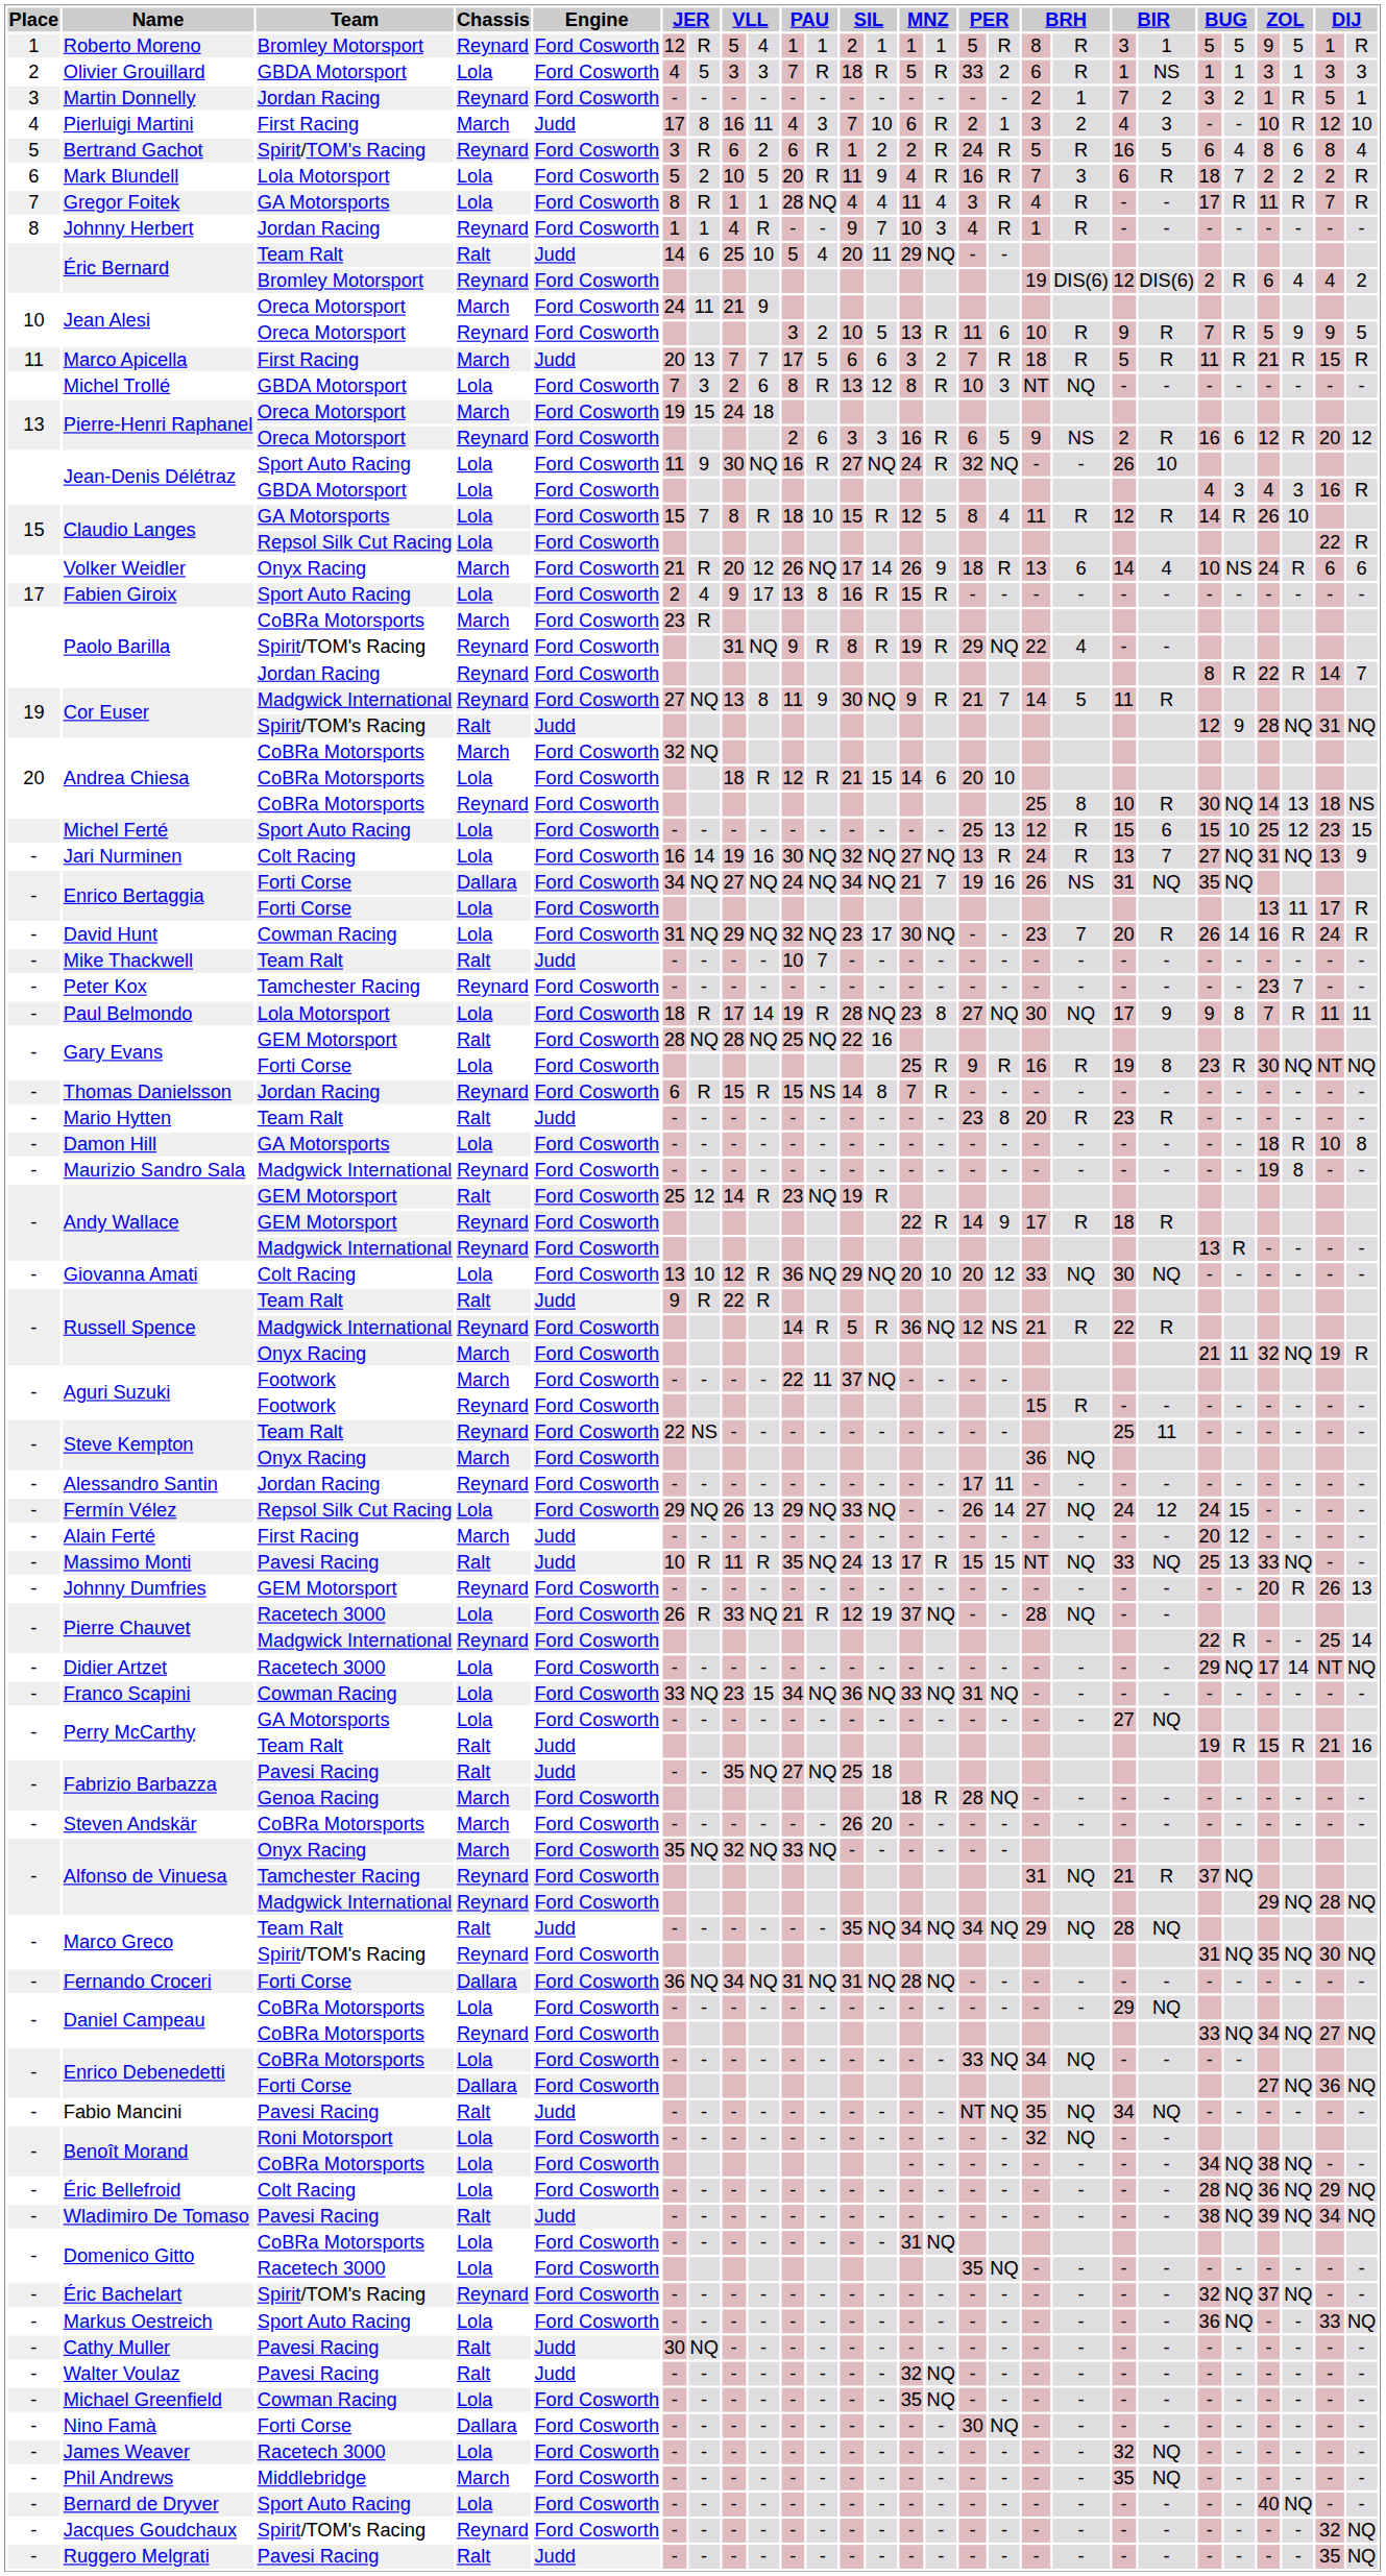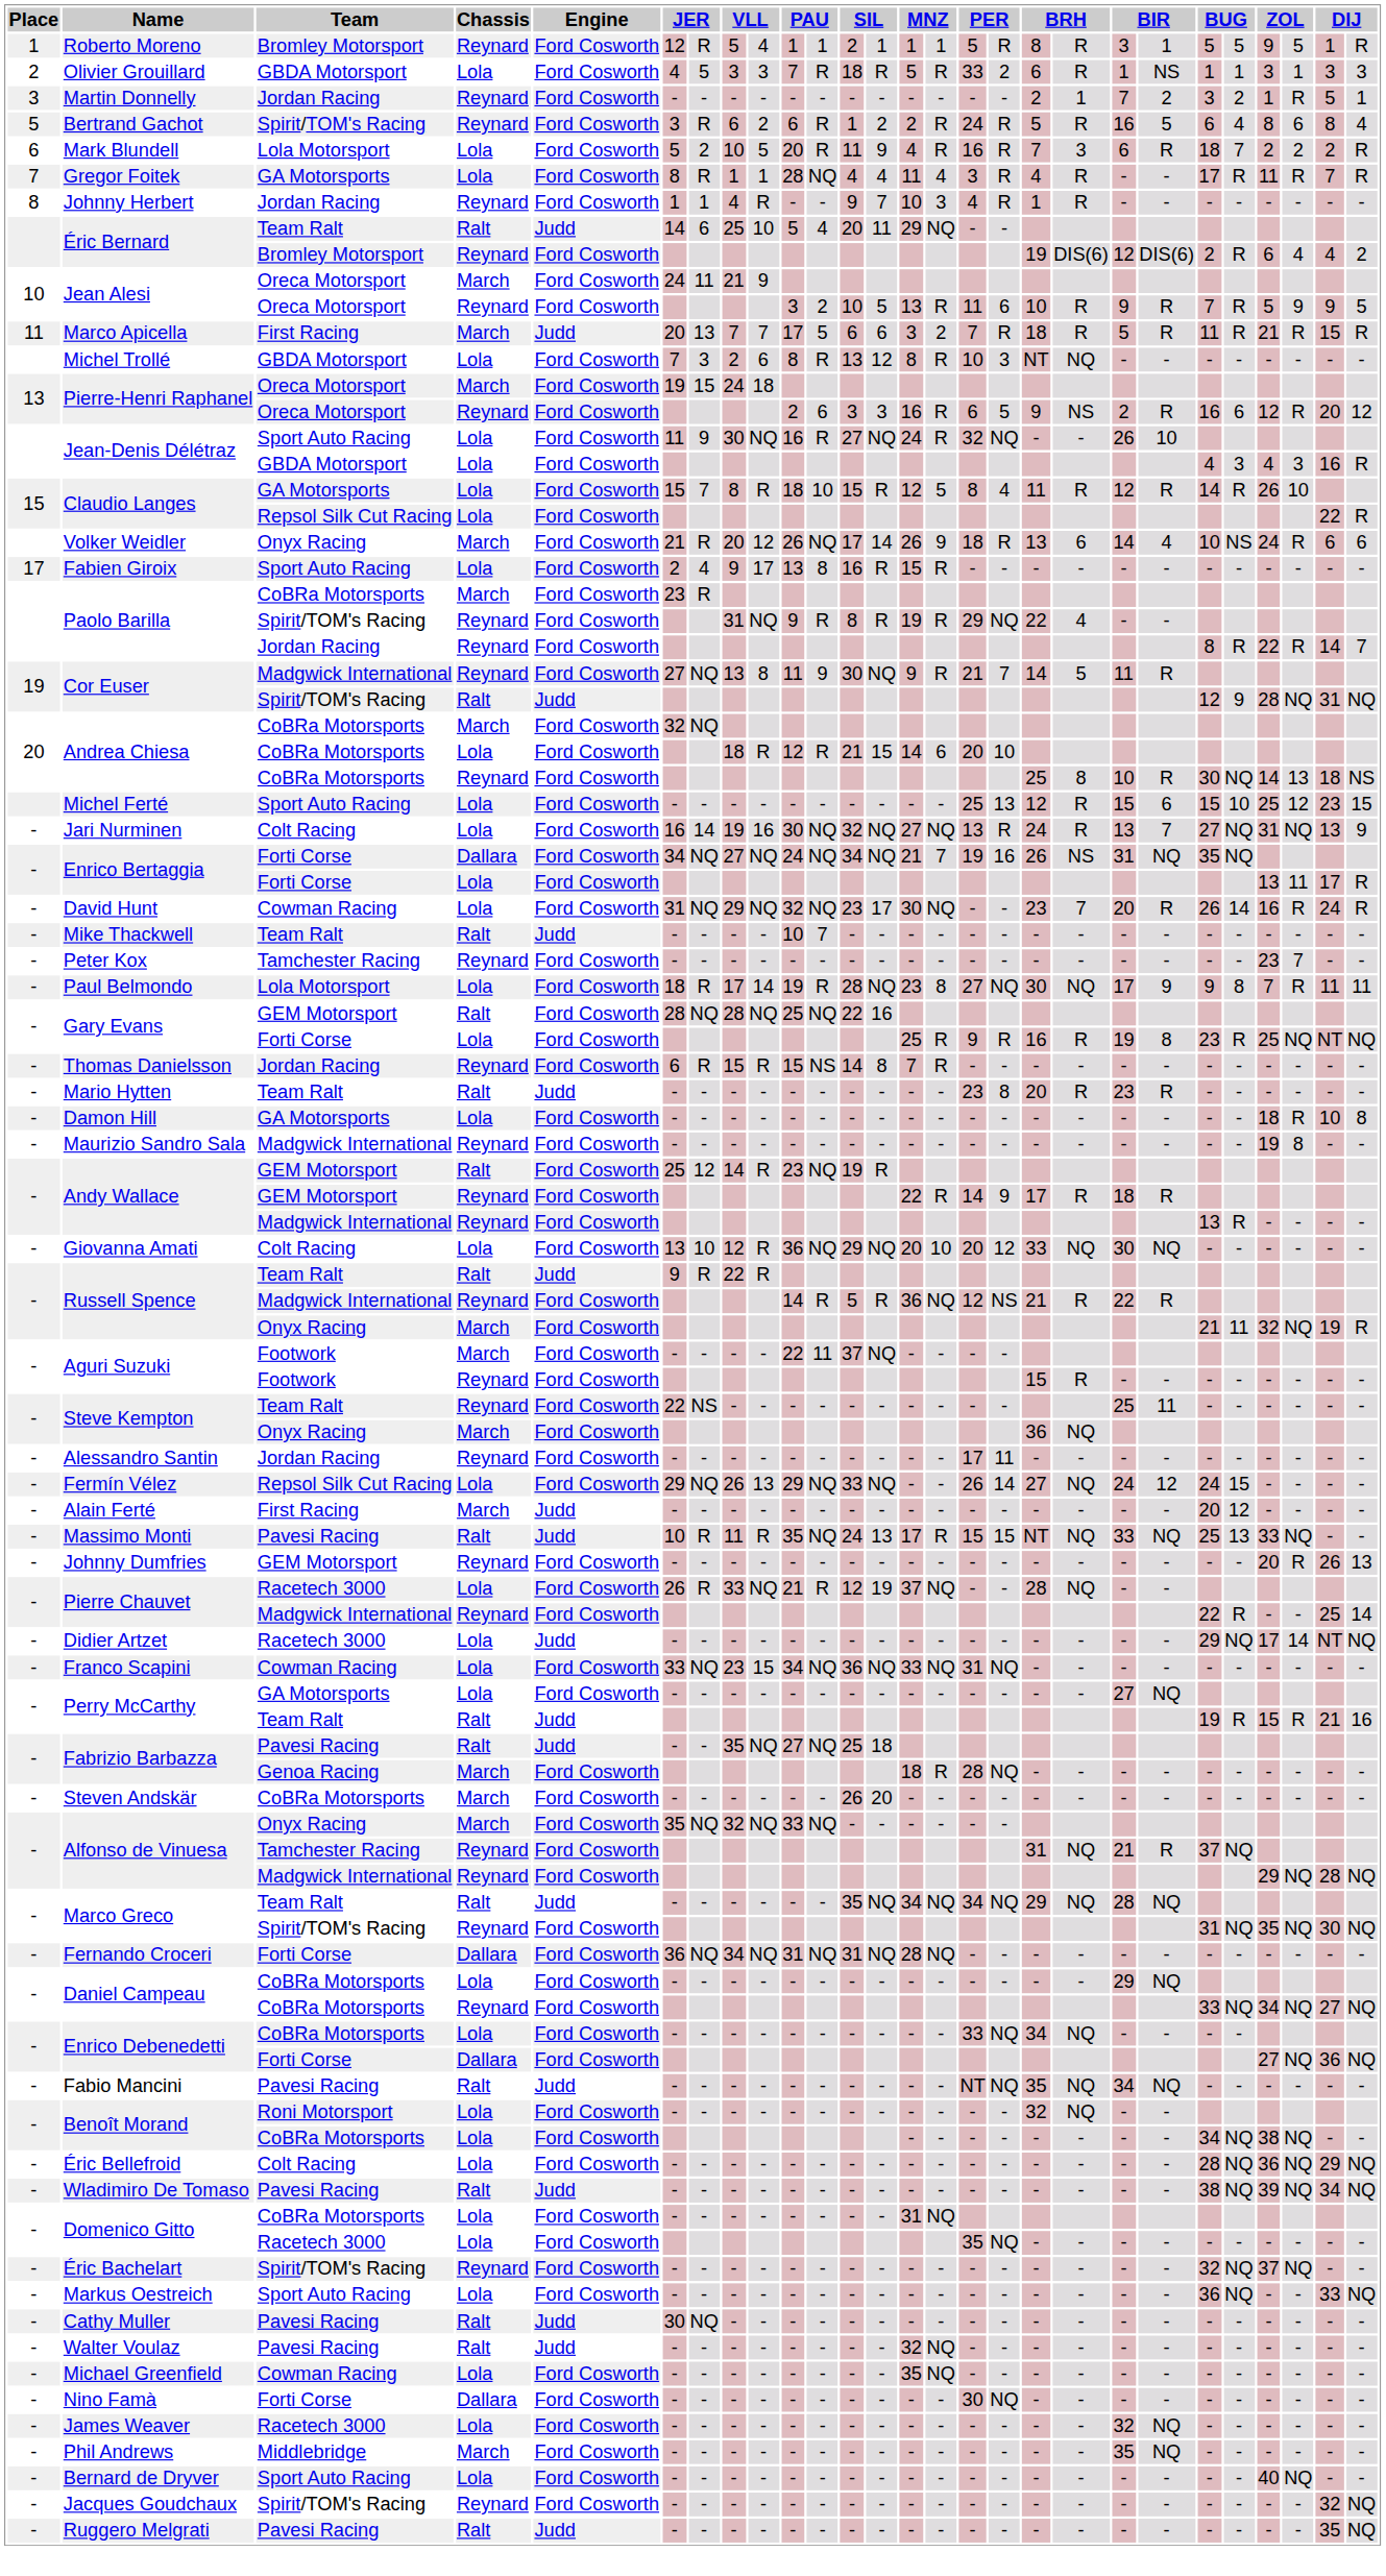- row: 4 | Pierluigi Martini | First Racing | March | Judd | 17 | 8 | 16 | 11 | 4 | 3 | 7 | 10 | 6 | R | 2 | 1 | 3 | 2 | 4 | 3 | - | - | 10 | R | 12 | 10
Gary Evans / Lola | column 24: 30 -> 25
Didier Artzet | Engine: Ford Cosworth -> Judd
